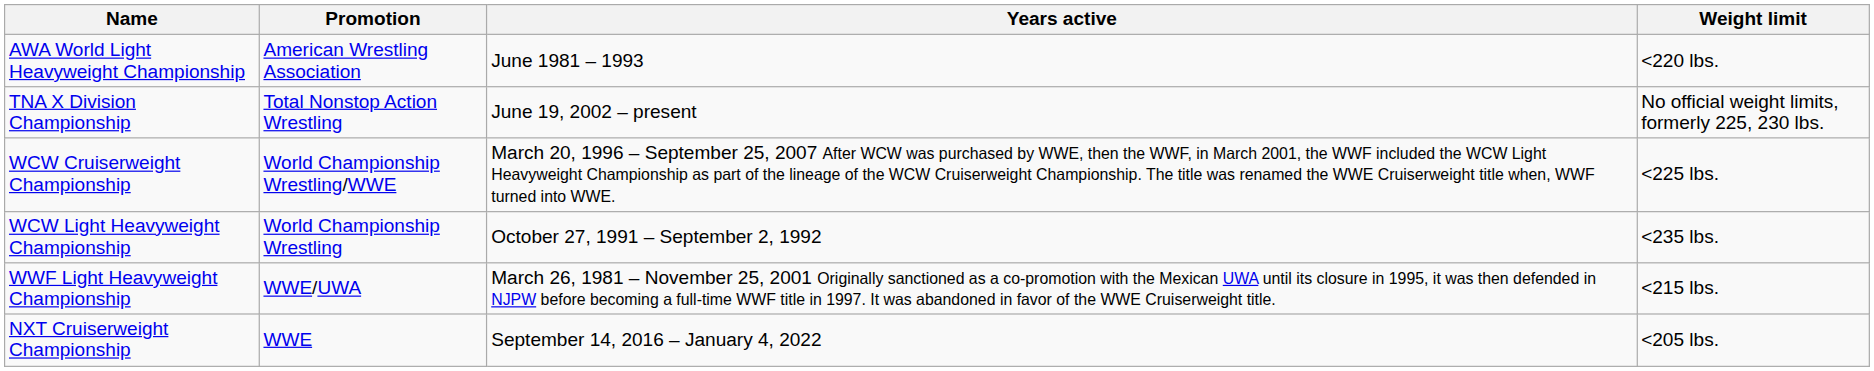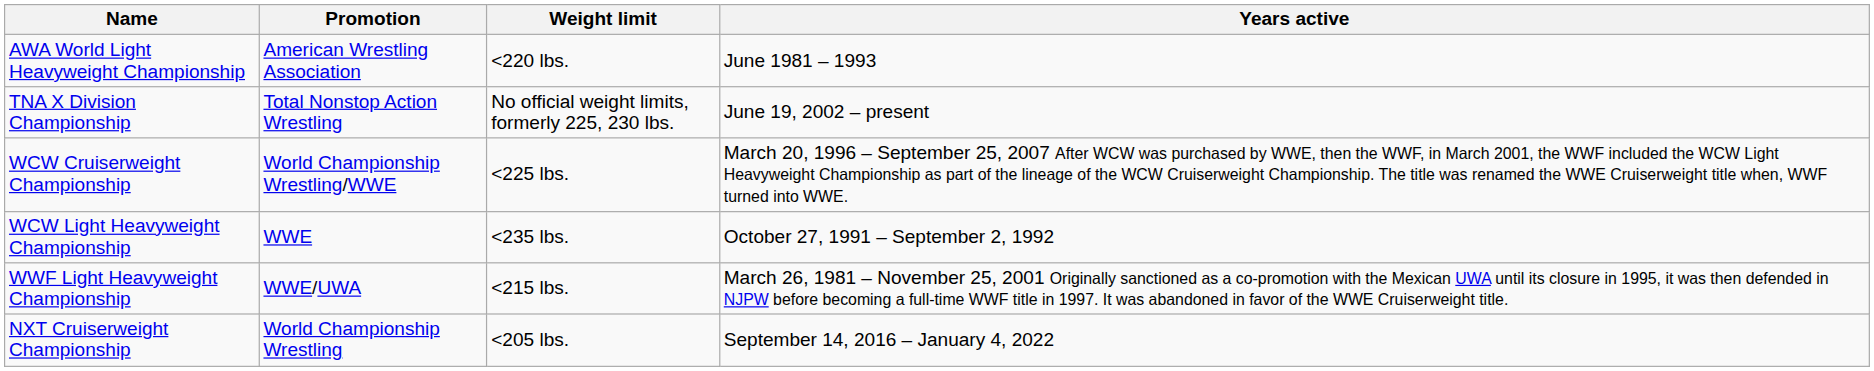columns swapped: Weight limit <-> Years active
WCW Light Heavyweight Championship | Promotion: World Championship Wrestling -> WWE
NXT Cruiserweight Championship | Promotion: WWE -> World Championship Wrestling
